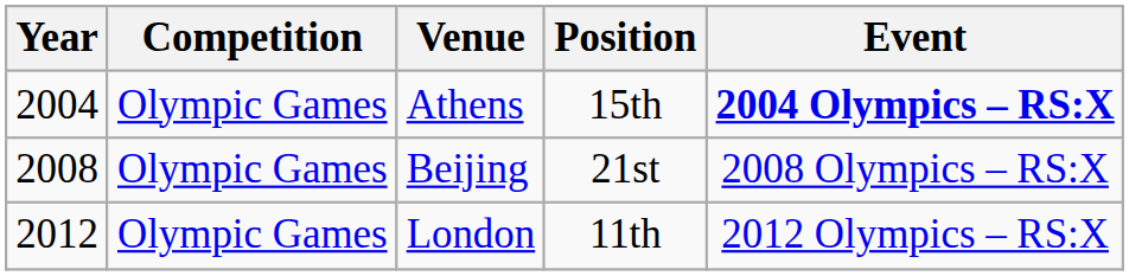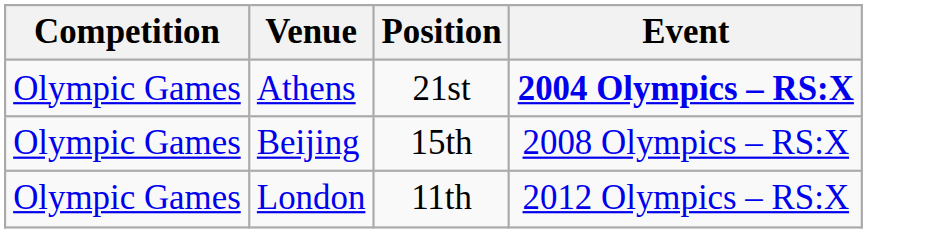- column: Year | 2004 | 2008 | 2012
Athens | Position: 15th -> 21st
Beijing | Position: 21st -> 15th
